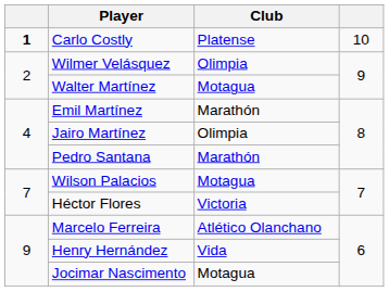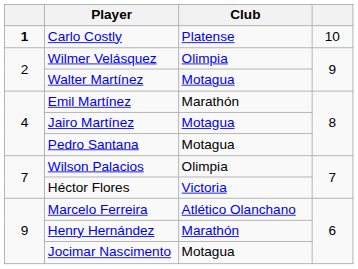Jairo Martínez | Club: Olimpia -> Motagua
Pedro Santana | Club: Marathón -> Motagua
Wilson Palacios | Club: Motagua -> Olimpia
Henry Hernández | Club: Vida -> Marathón
